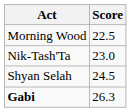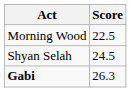- row: Nik-Tash'Ta | 23.0
